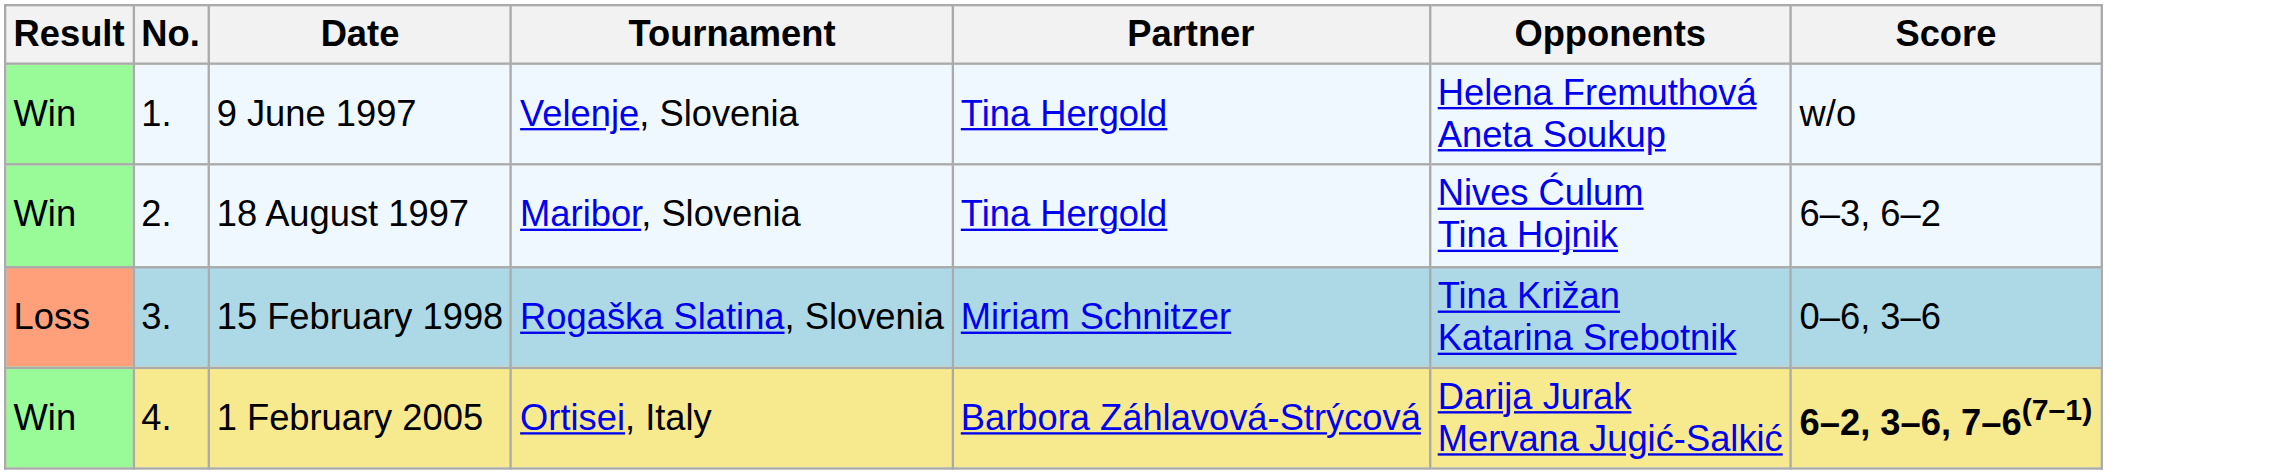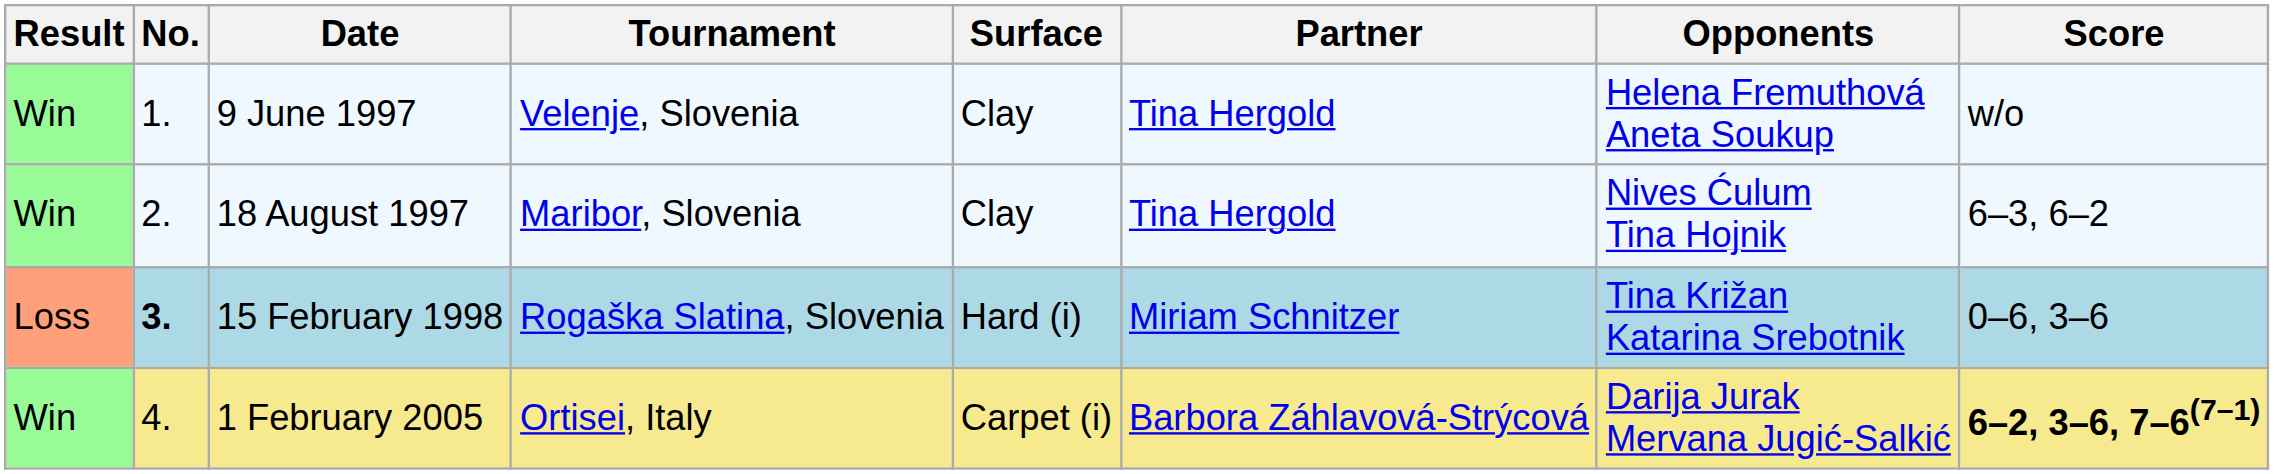+ column: Surface | Clay | Clay | Hard (i) | Carpet (i)
15 February 1998 | No.: normal -> bold
